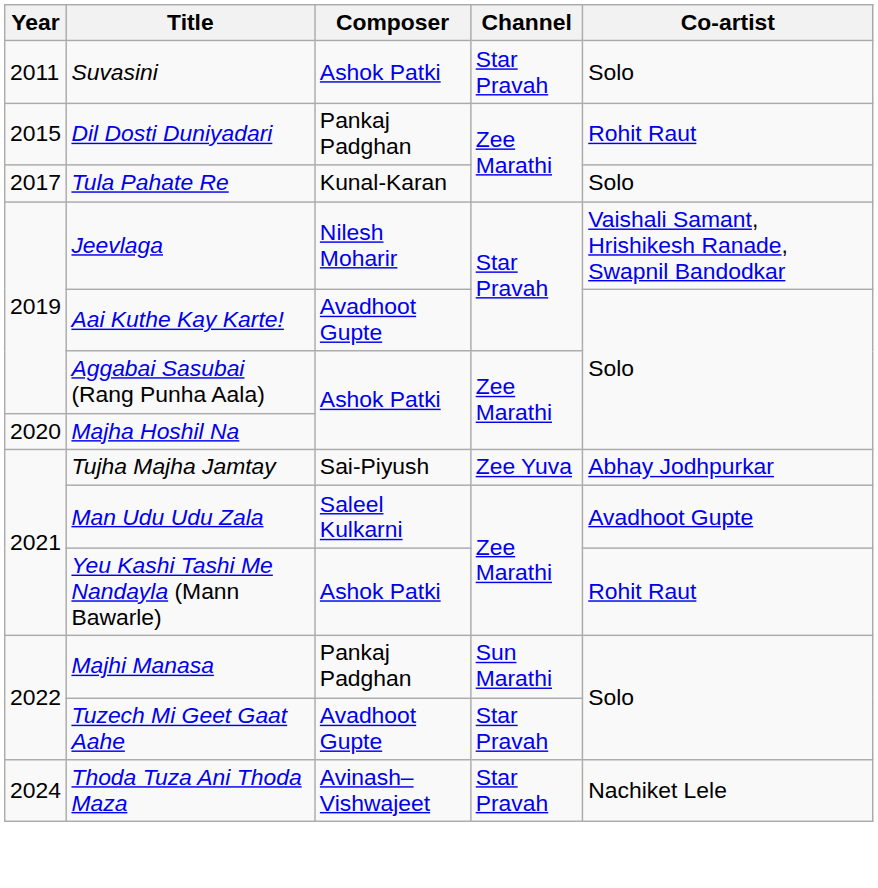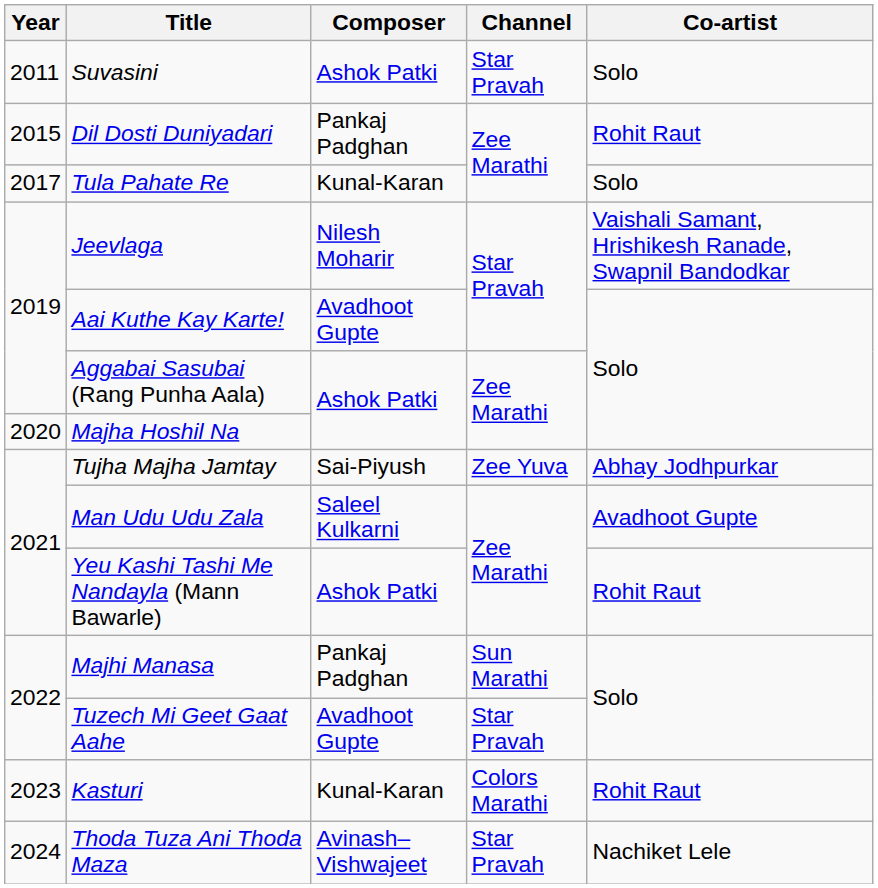+ row: 2023 | Kasturi | Kunal-Karan | Colors Marathi | Rohit Raut
